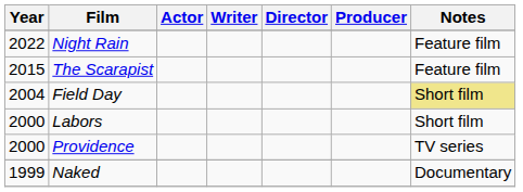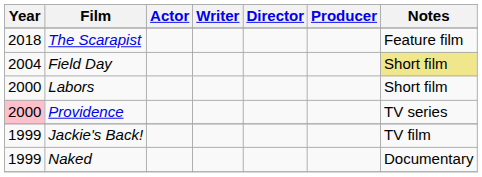- row: 2022 | Night Rain | Feature film
The Scarapist | Year: 2015 -> 2018
Providence | Year: no background -> pink background
+ row: 1999 | Jackie's Back! | TV film
